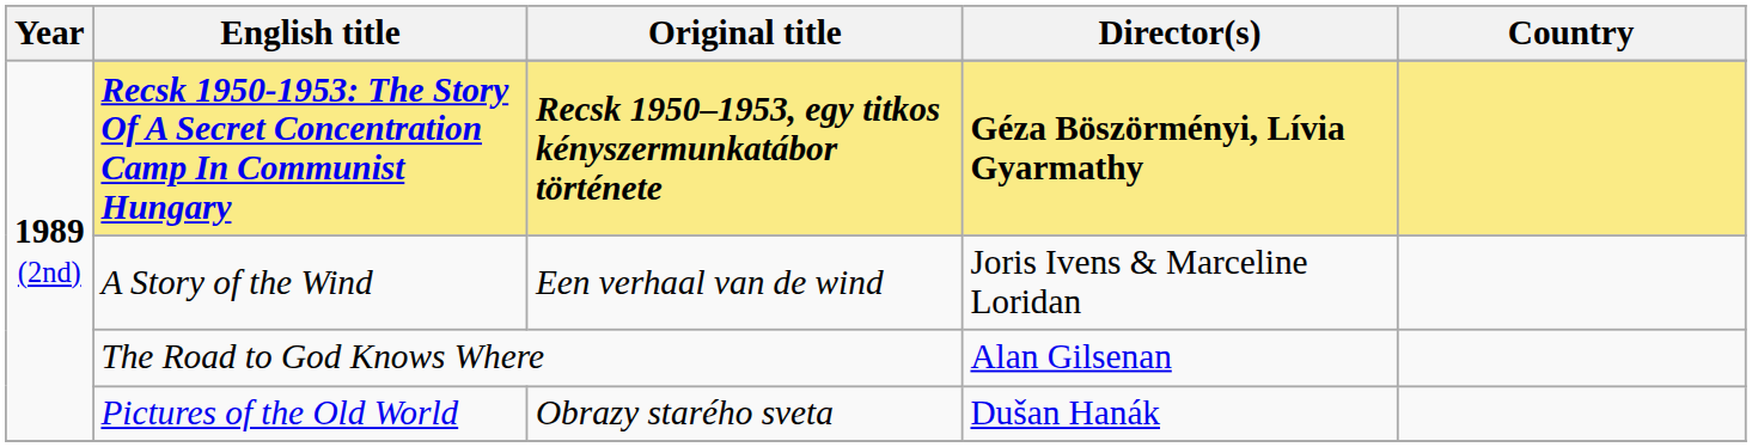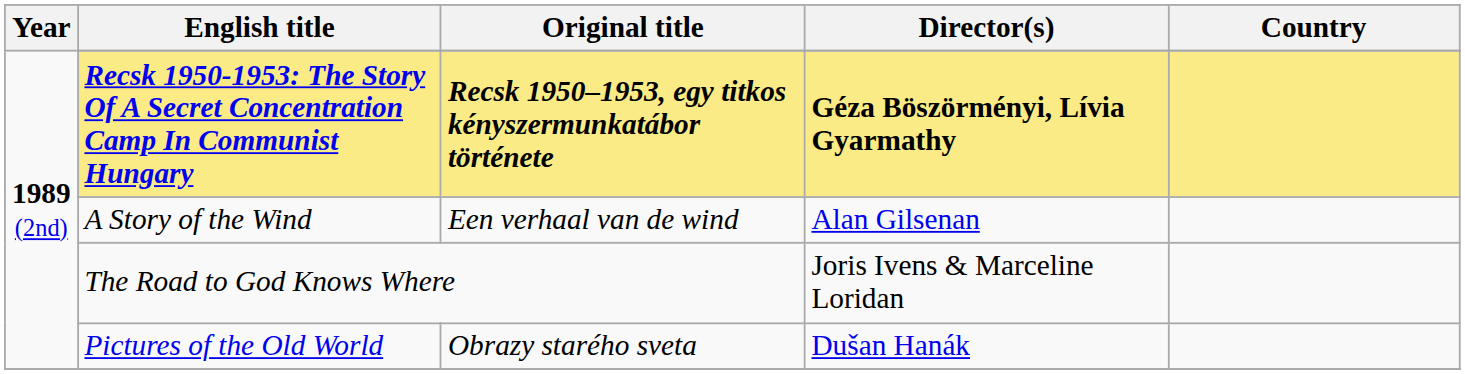A Story of the Wind | Director(s): Joris Ivens & Marceline Loridan -> Alan Gilsenan
The Road to God Knows Where | Director(s): Alan Gilsenan -> Joris Ivens & Marceline Loridan
